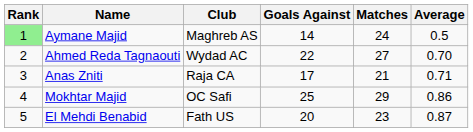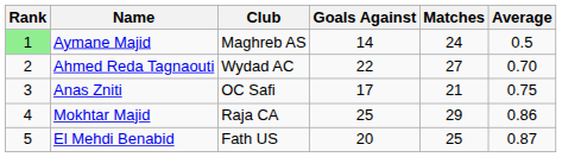Anas Zniti | Club: Raja CA -> OC Safi
Anas Zniti | Average: 0.71 -> 0.75
Mokhtar Majid | Club: OC Safi -> Raja CA
El Mehdi Benabid | Matches: 23 -> 25
